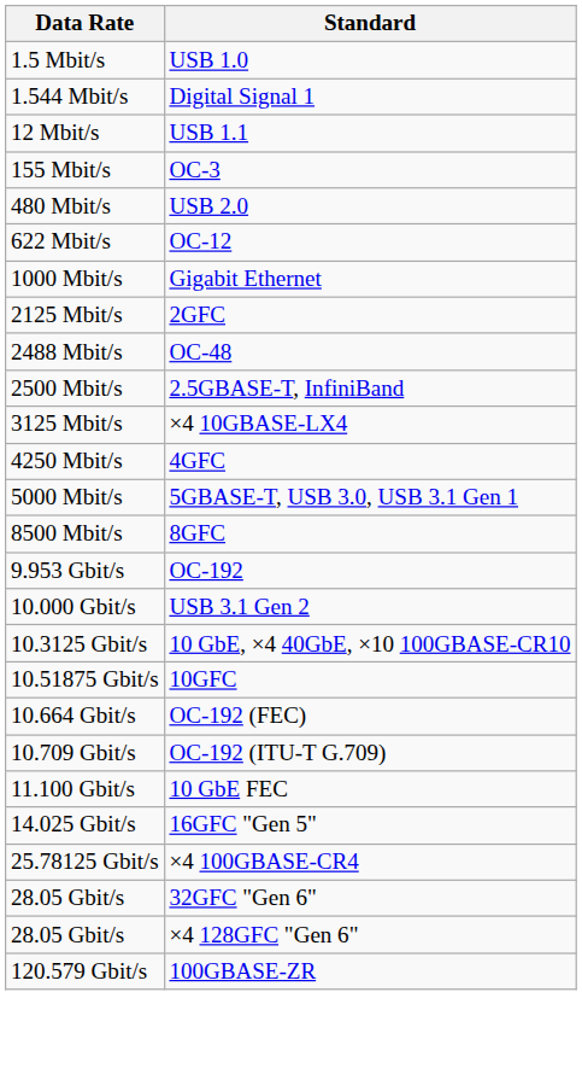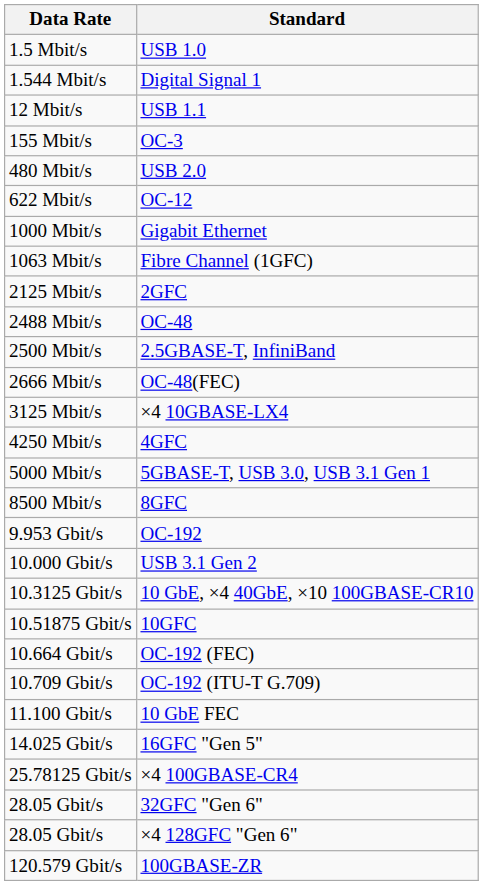+ row: 1063 Mbit/s | Fibre Channel (1GFC)
+ row: 2666 Mbit/s | OC-48(FEC)
